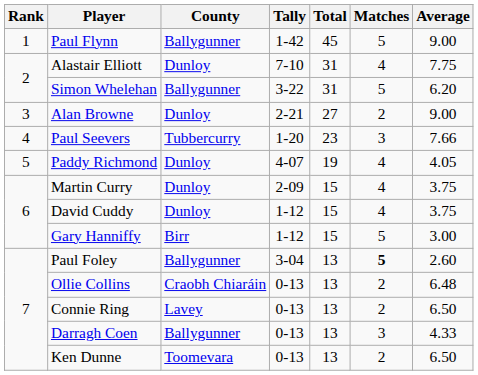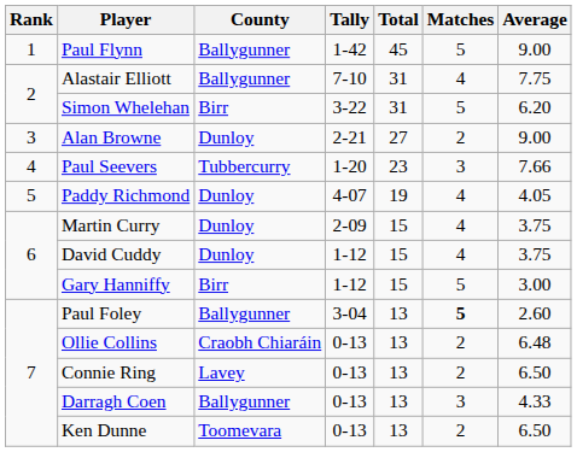Alastair Elliott | County: Dunloy -> Ballygunner
Simon Whelehan | County: Ballygunner -> Birr
